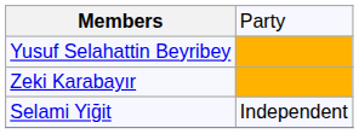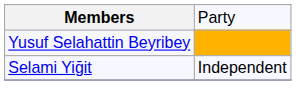- row: Zeki Karabayır
